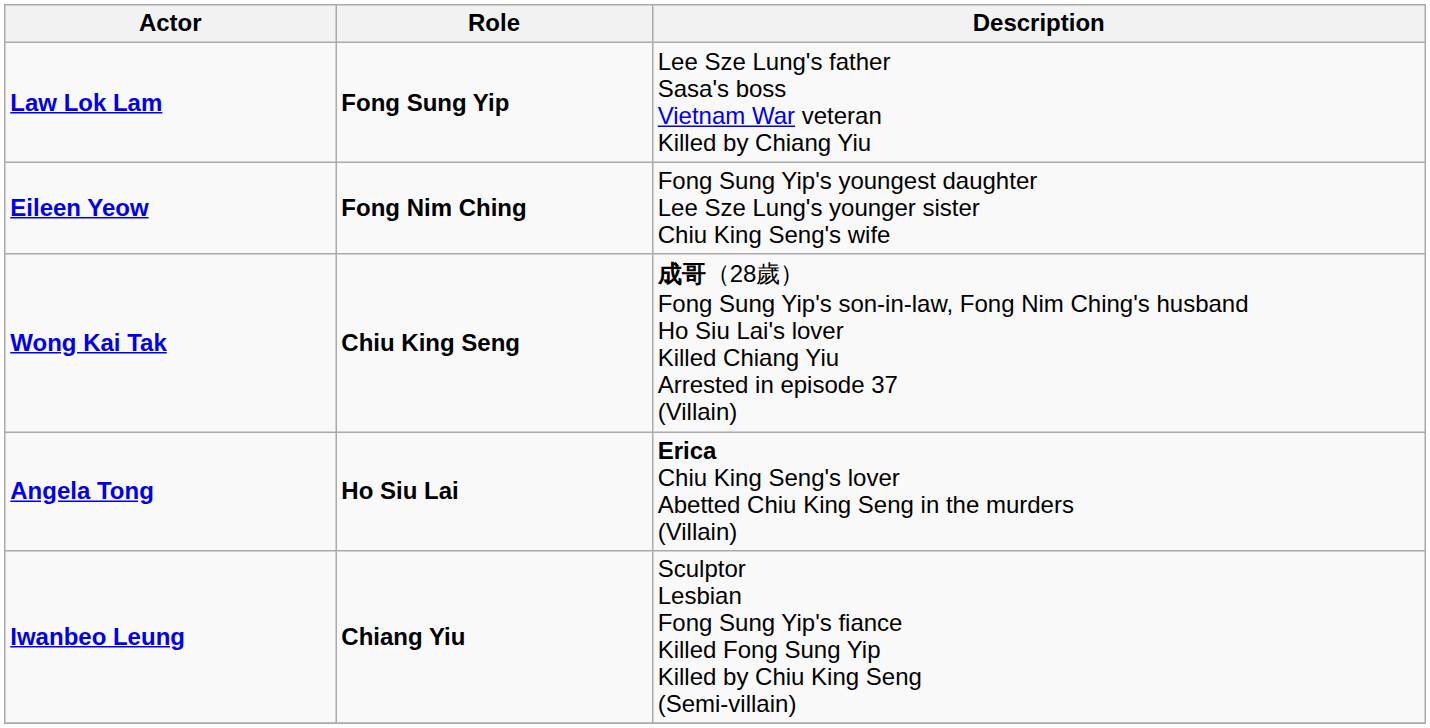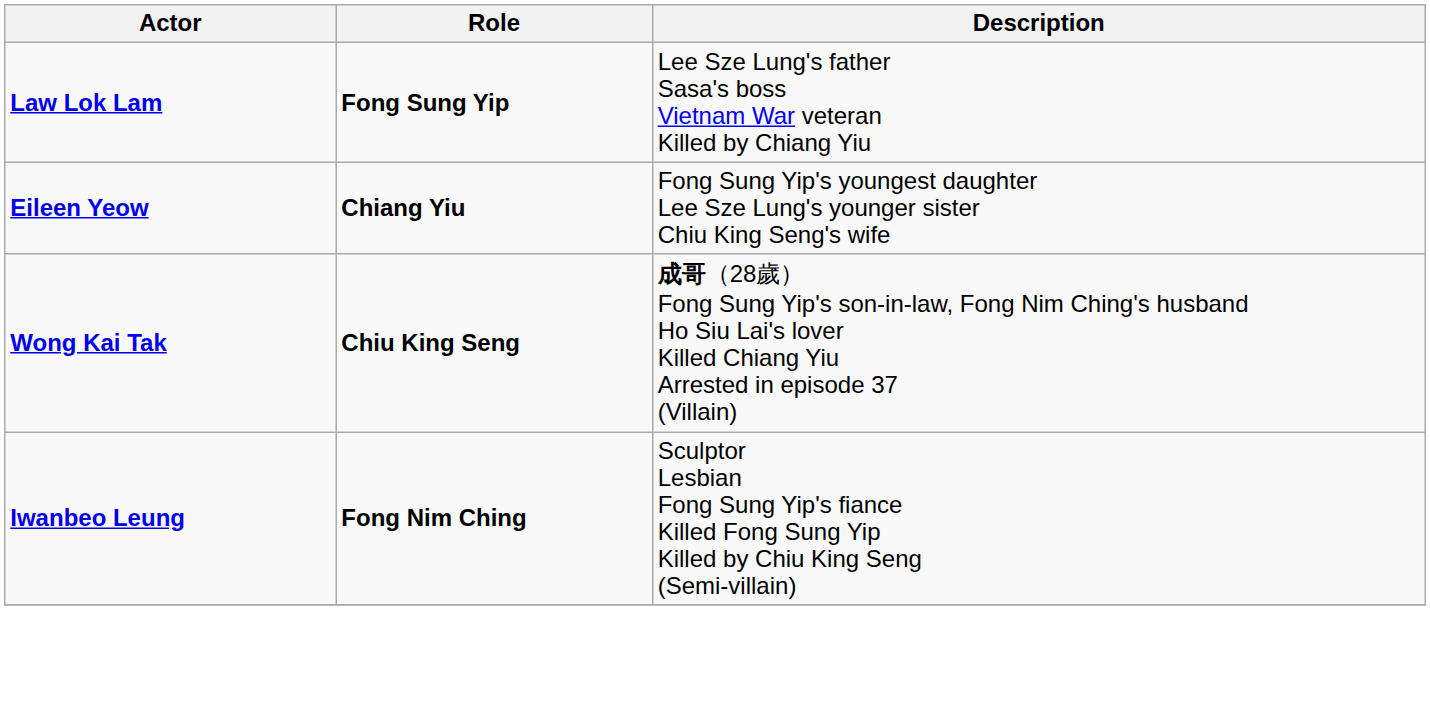Eileen Yeow | Role: Fong Nim Ching -> Chiang Yiu
- row: Angela Tong | Ho Siu Lai | Erica Chiu King Seng's lover Abetted Chiu King Seng in the murders (Villain)
Iwanbeo Leung | Role: Chiang Yiu -> Fong Nim Ching
